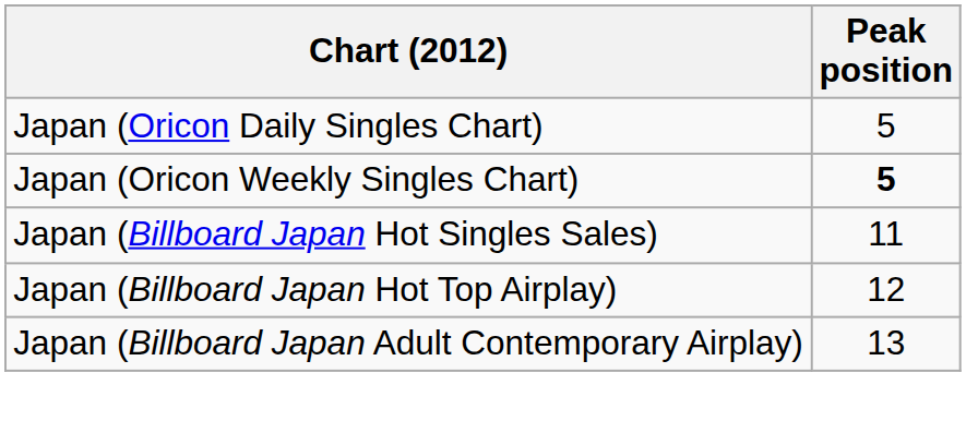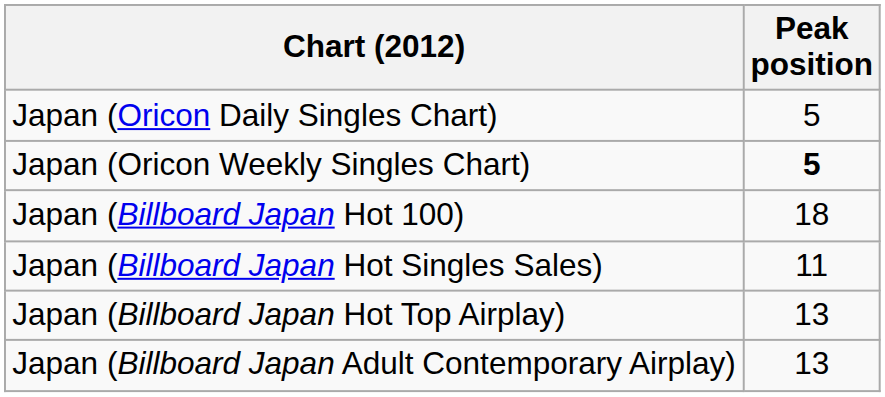+ row: Japan (Billboard Japan Hot 100) | 18
Japan (Billboard Japan Hot Top Airplay) | Peak position: 12 -> 13
